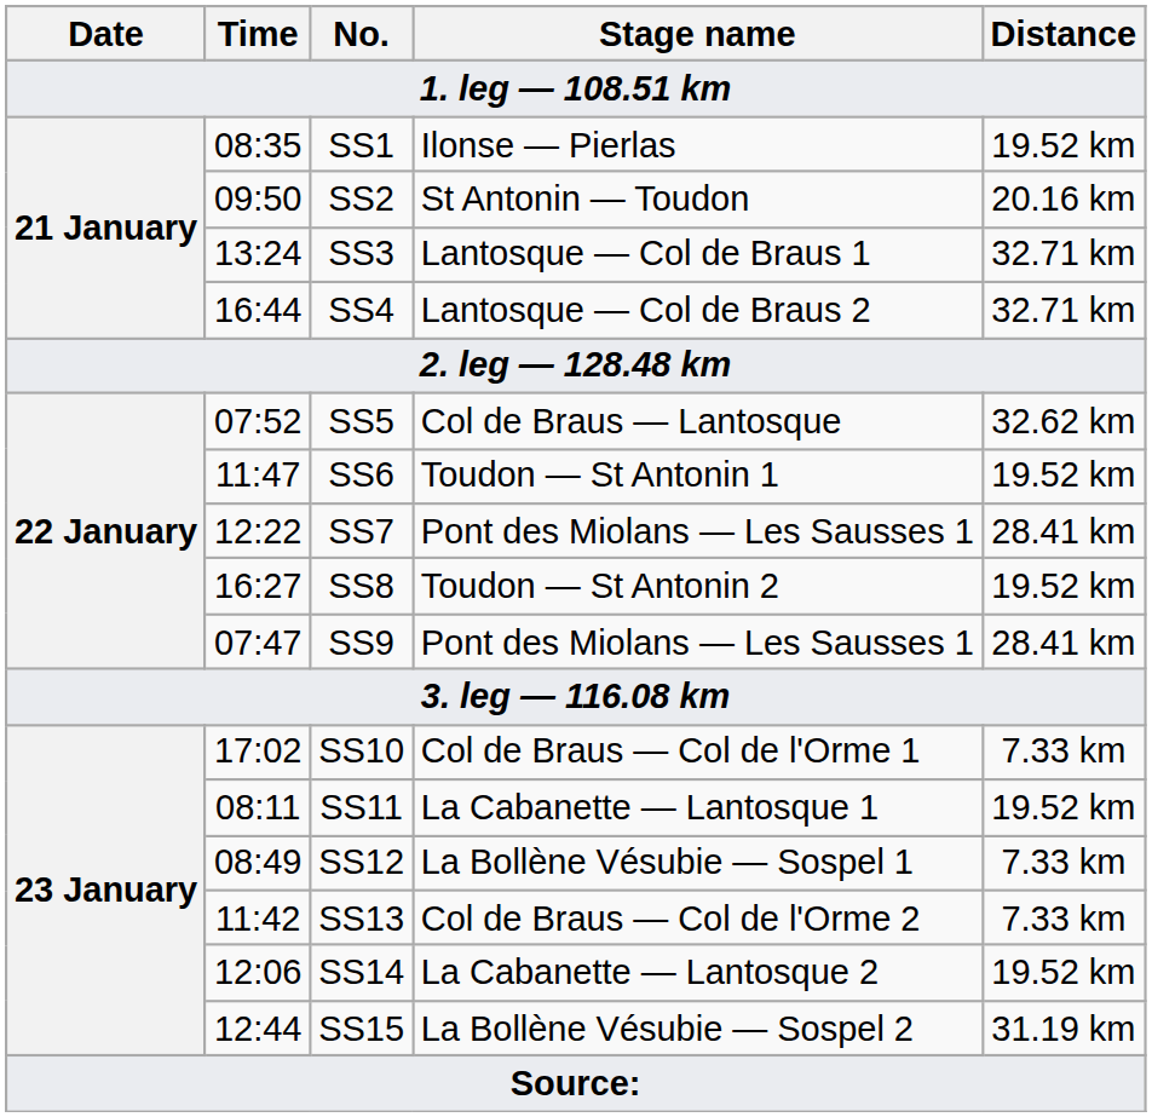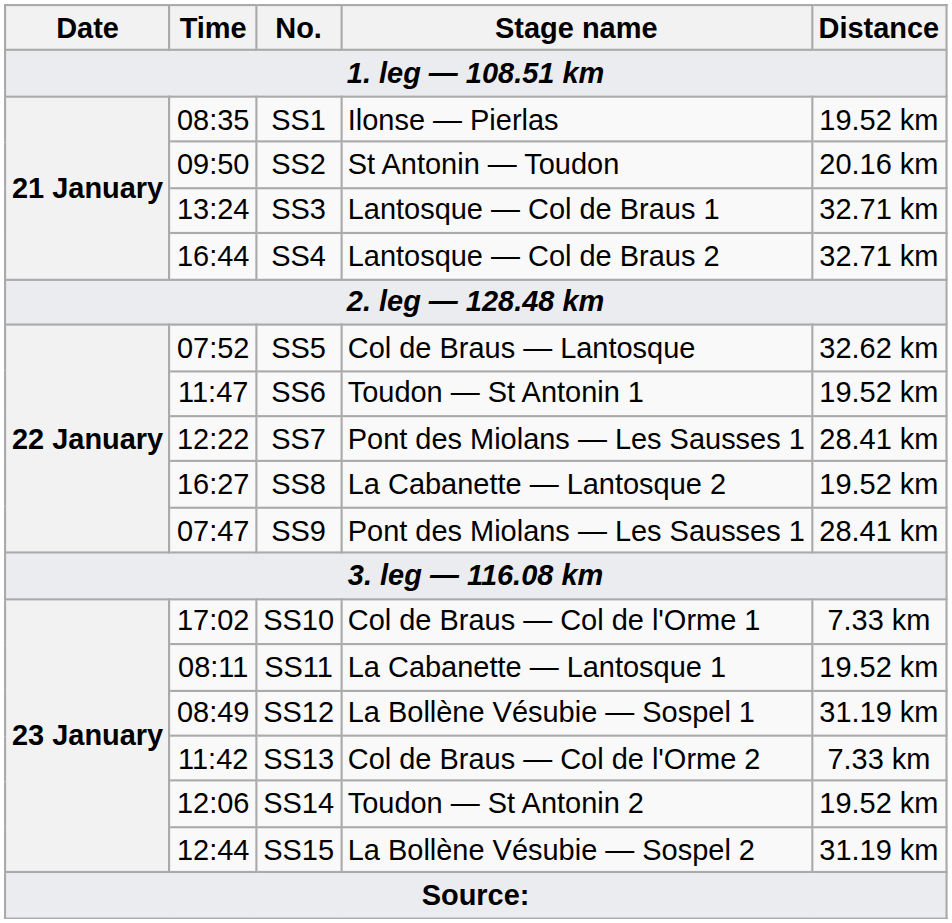SS8 | Stage name: Toudon — St Antonin 2 -> La Cabanette — Lantosque 2
SS12 | Distance: 7.33 km -> 31.19 km
SS14 | Stage name: La Cabanette — Lantosque 2 -> Toudon — St Antonin 2
